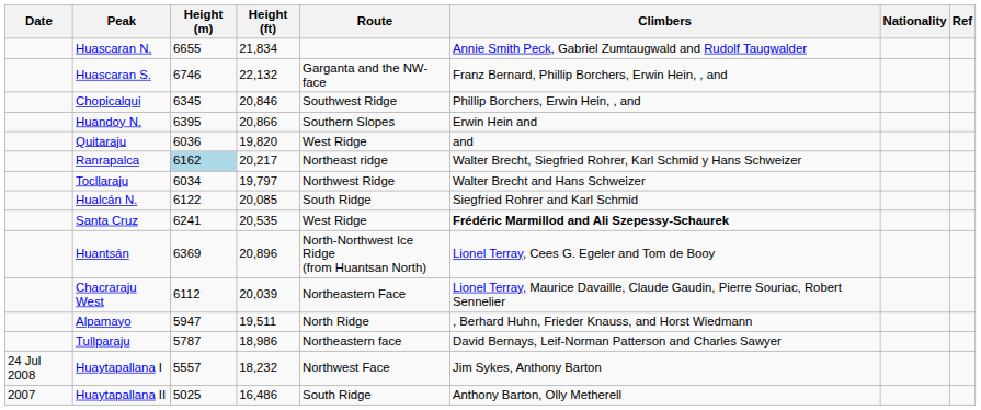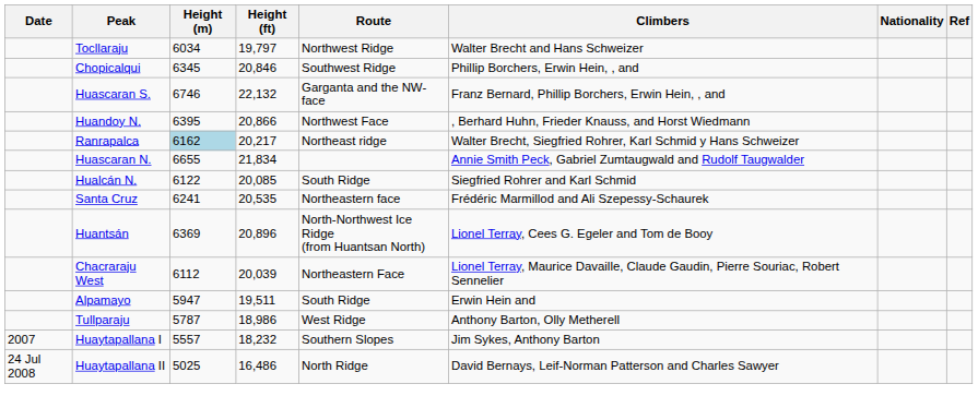rows swapped: Huascaran N. <-> Tocllaraju
rows swapped: Huascaran S. <-> Chopicalqui
Huandoy N. | Route: Southern Slopes -> Northwest Face
Huandoy N. | Climbers: Erwin Hein and -> , Berhard Huhn, Frieder Knauss, and Horst Wiedmann
- row: Quitaraju | 6036 | 19,820 | West Ridge | and
Santa Cruz | Route: West Ridge -> Northeastern face
Santa Cruz | Climbers: bold -> normal
Alpamayo | Route: North Ridge -> South Ridge
Alpamayo | Climbers: , Berhard Huhn, Frieder Knauss, and Horst Wiedmann -> Erwin Hein and
Tullparaju | Route: Northeastern face -> West Ridge
Tullparaju | Climbers: David Bernays, Leif-Norman Patterson and Charles Sawyer -> Anthony Barton, Olly Metherell
Huaytapallana I | Date: 24 Jul 2008 -> 2007
Huaytapallana I | Route: Northwest Face -> Southern Slopes
Huaytapallana II | Date: 2007 -> 24 Jul 2008
Huaytapallana II | Route: South Ridge -> North Ridge
Huaytapallana II | Climbers: Anthony Barton, Olly Metherell -> David Bernays, Leif-Norman Patterson and Charles Sawyer
